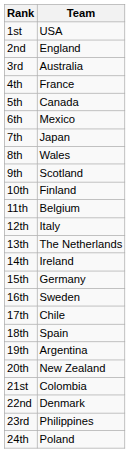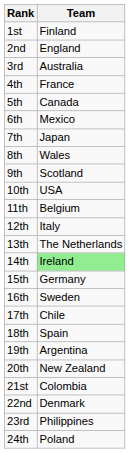1st | Team: USA -> Finland
10th | Team: Finland -> USA
14th | Team: no background -> lightgreen background
